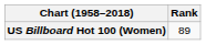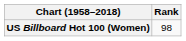US Billboard Hot 100 (Women) | Rank: 89 -> 98
